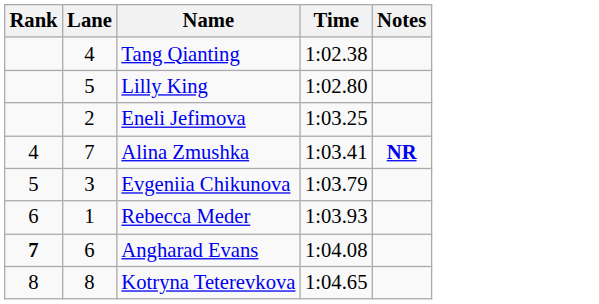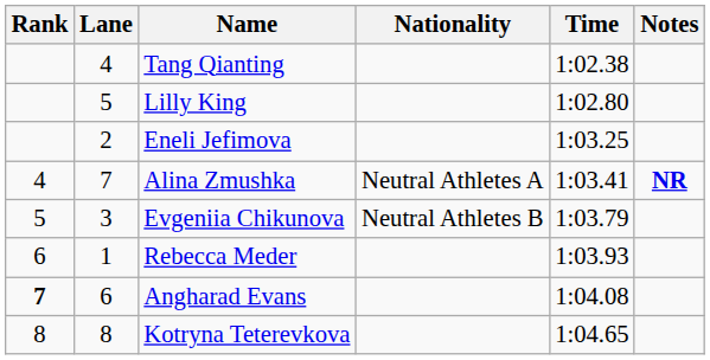+ column: Nationality | Neutral Athletes A | Neutral Athletes B
